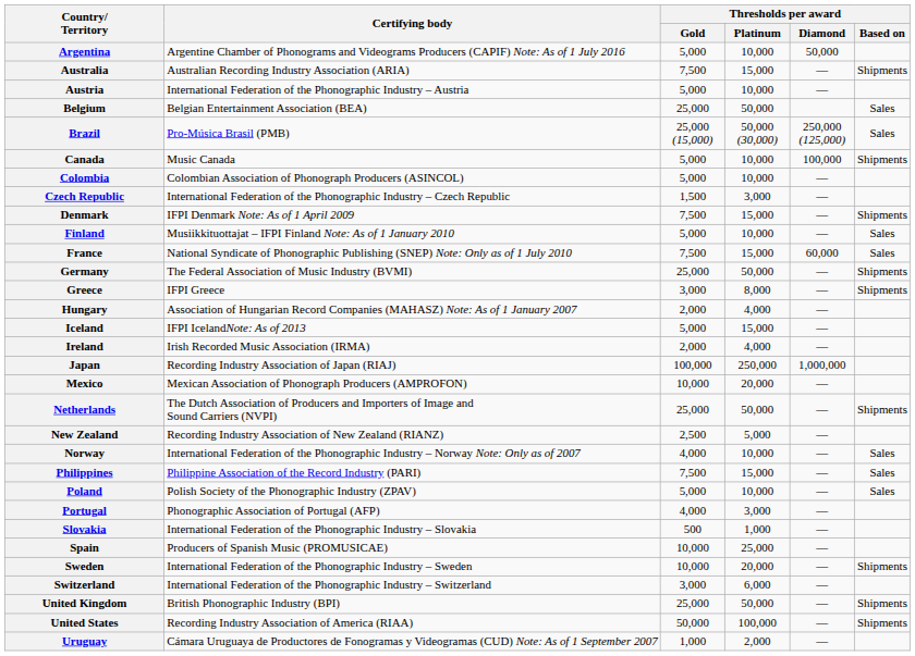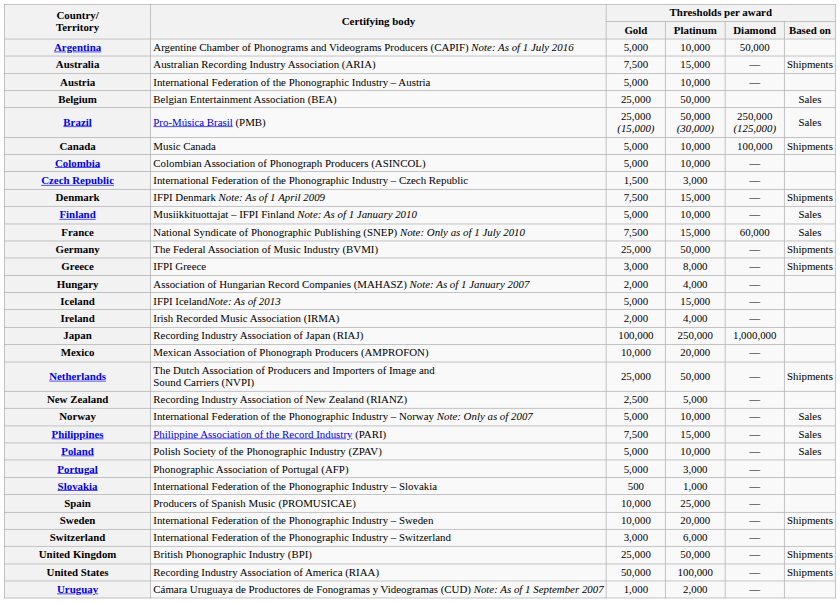Norway | Thresholds per award / Gold: 4,000 -> 5,000
Portugal | Thresholds per award / Gold: 4,000 -> 5,000
